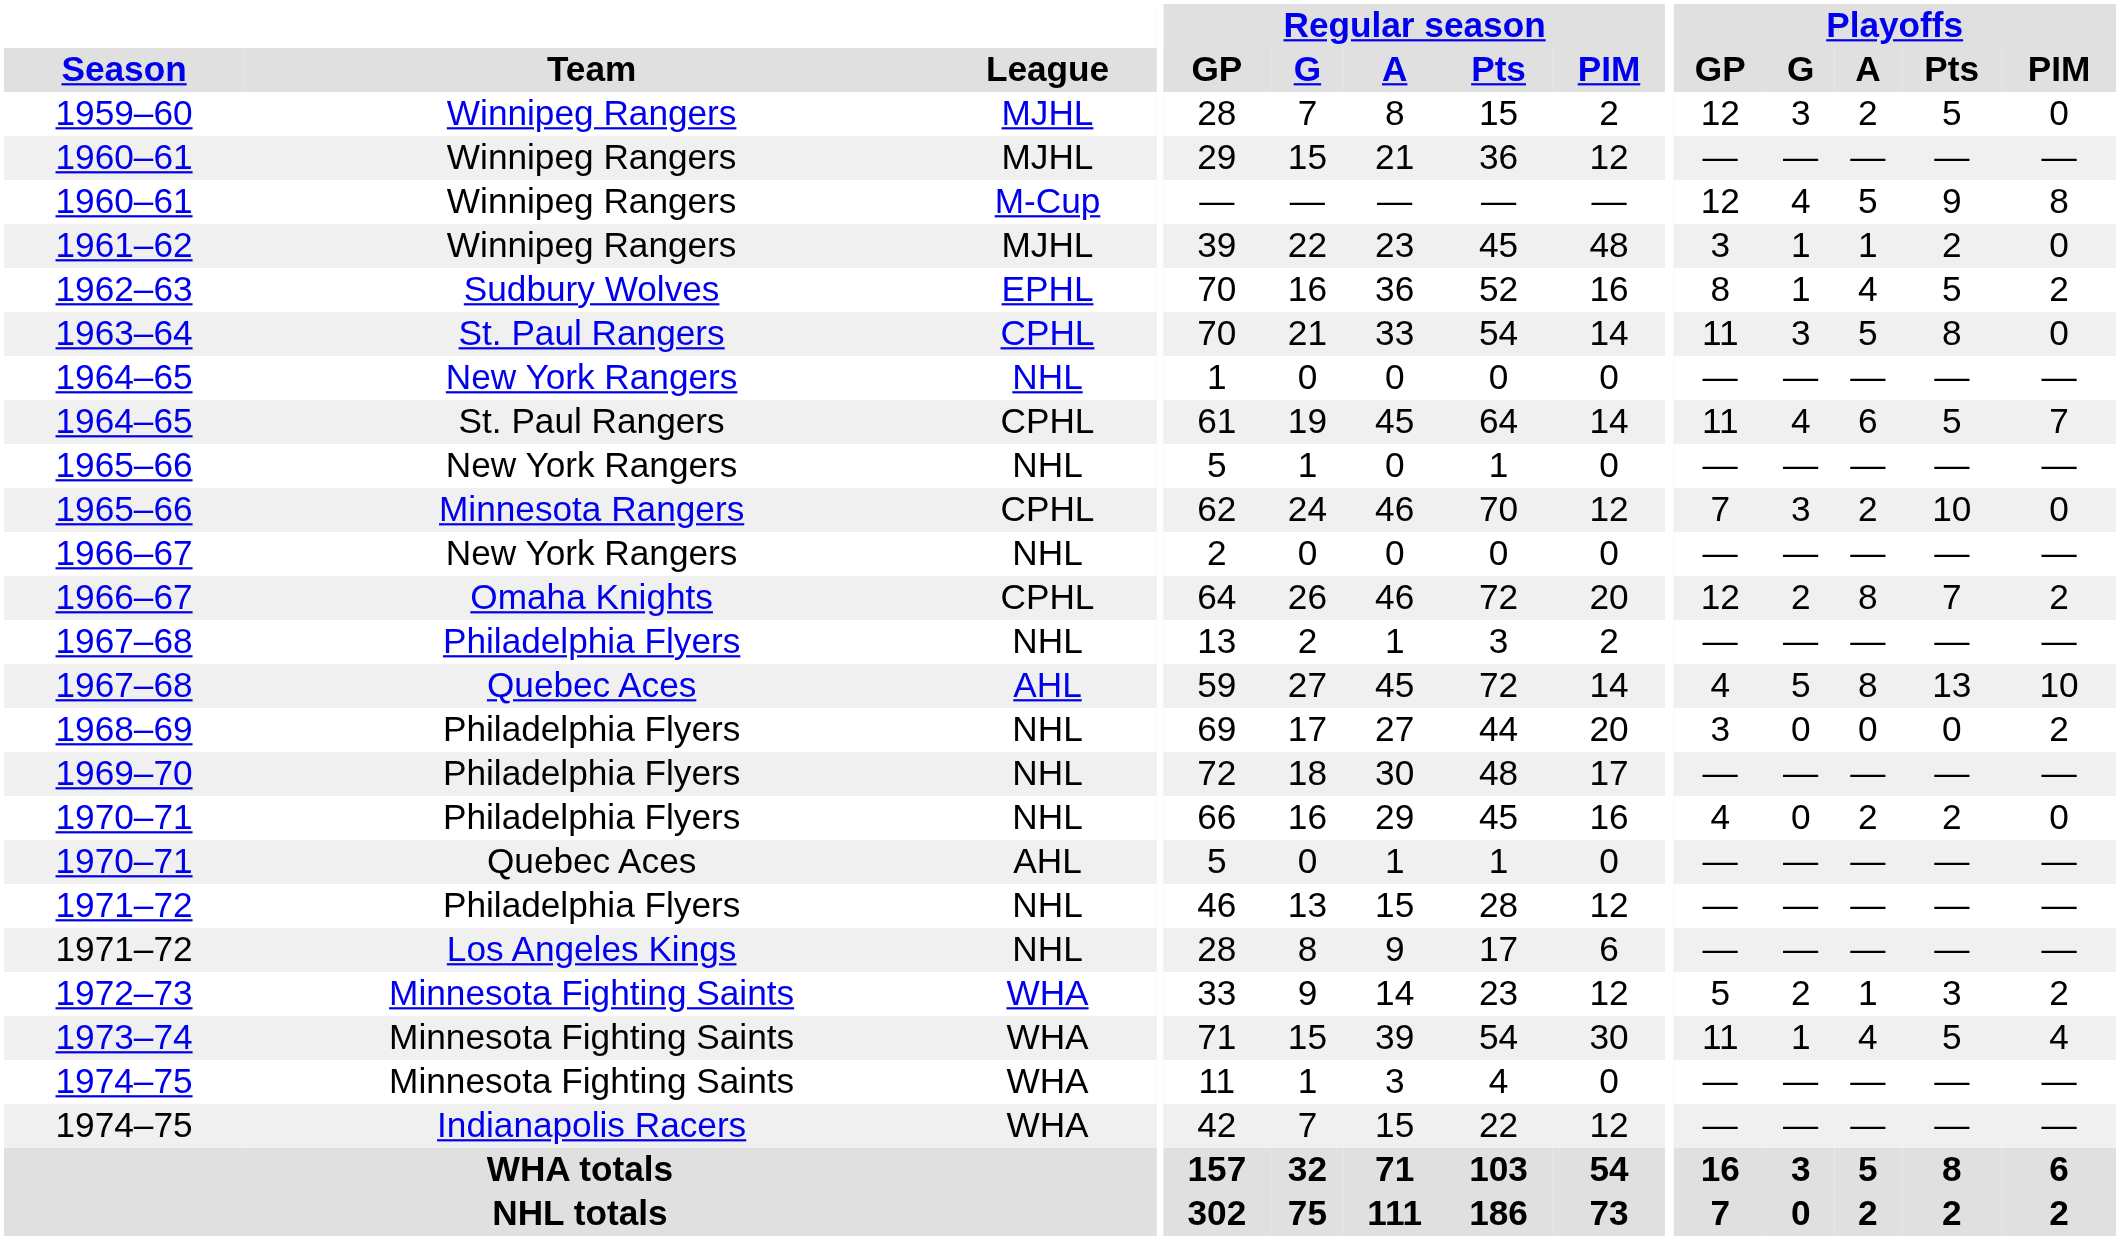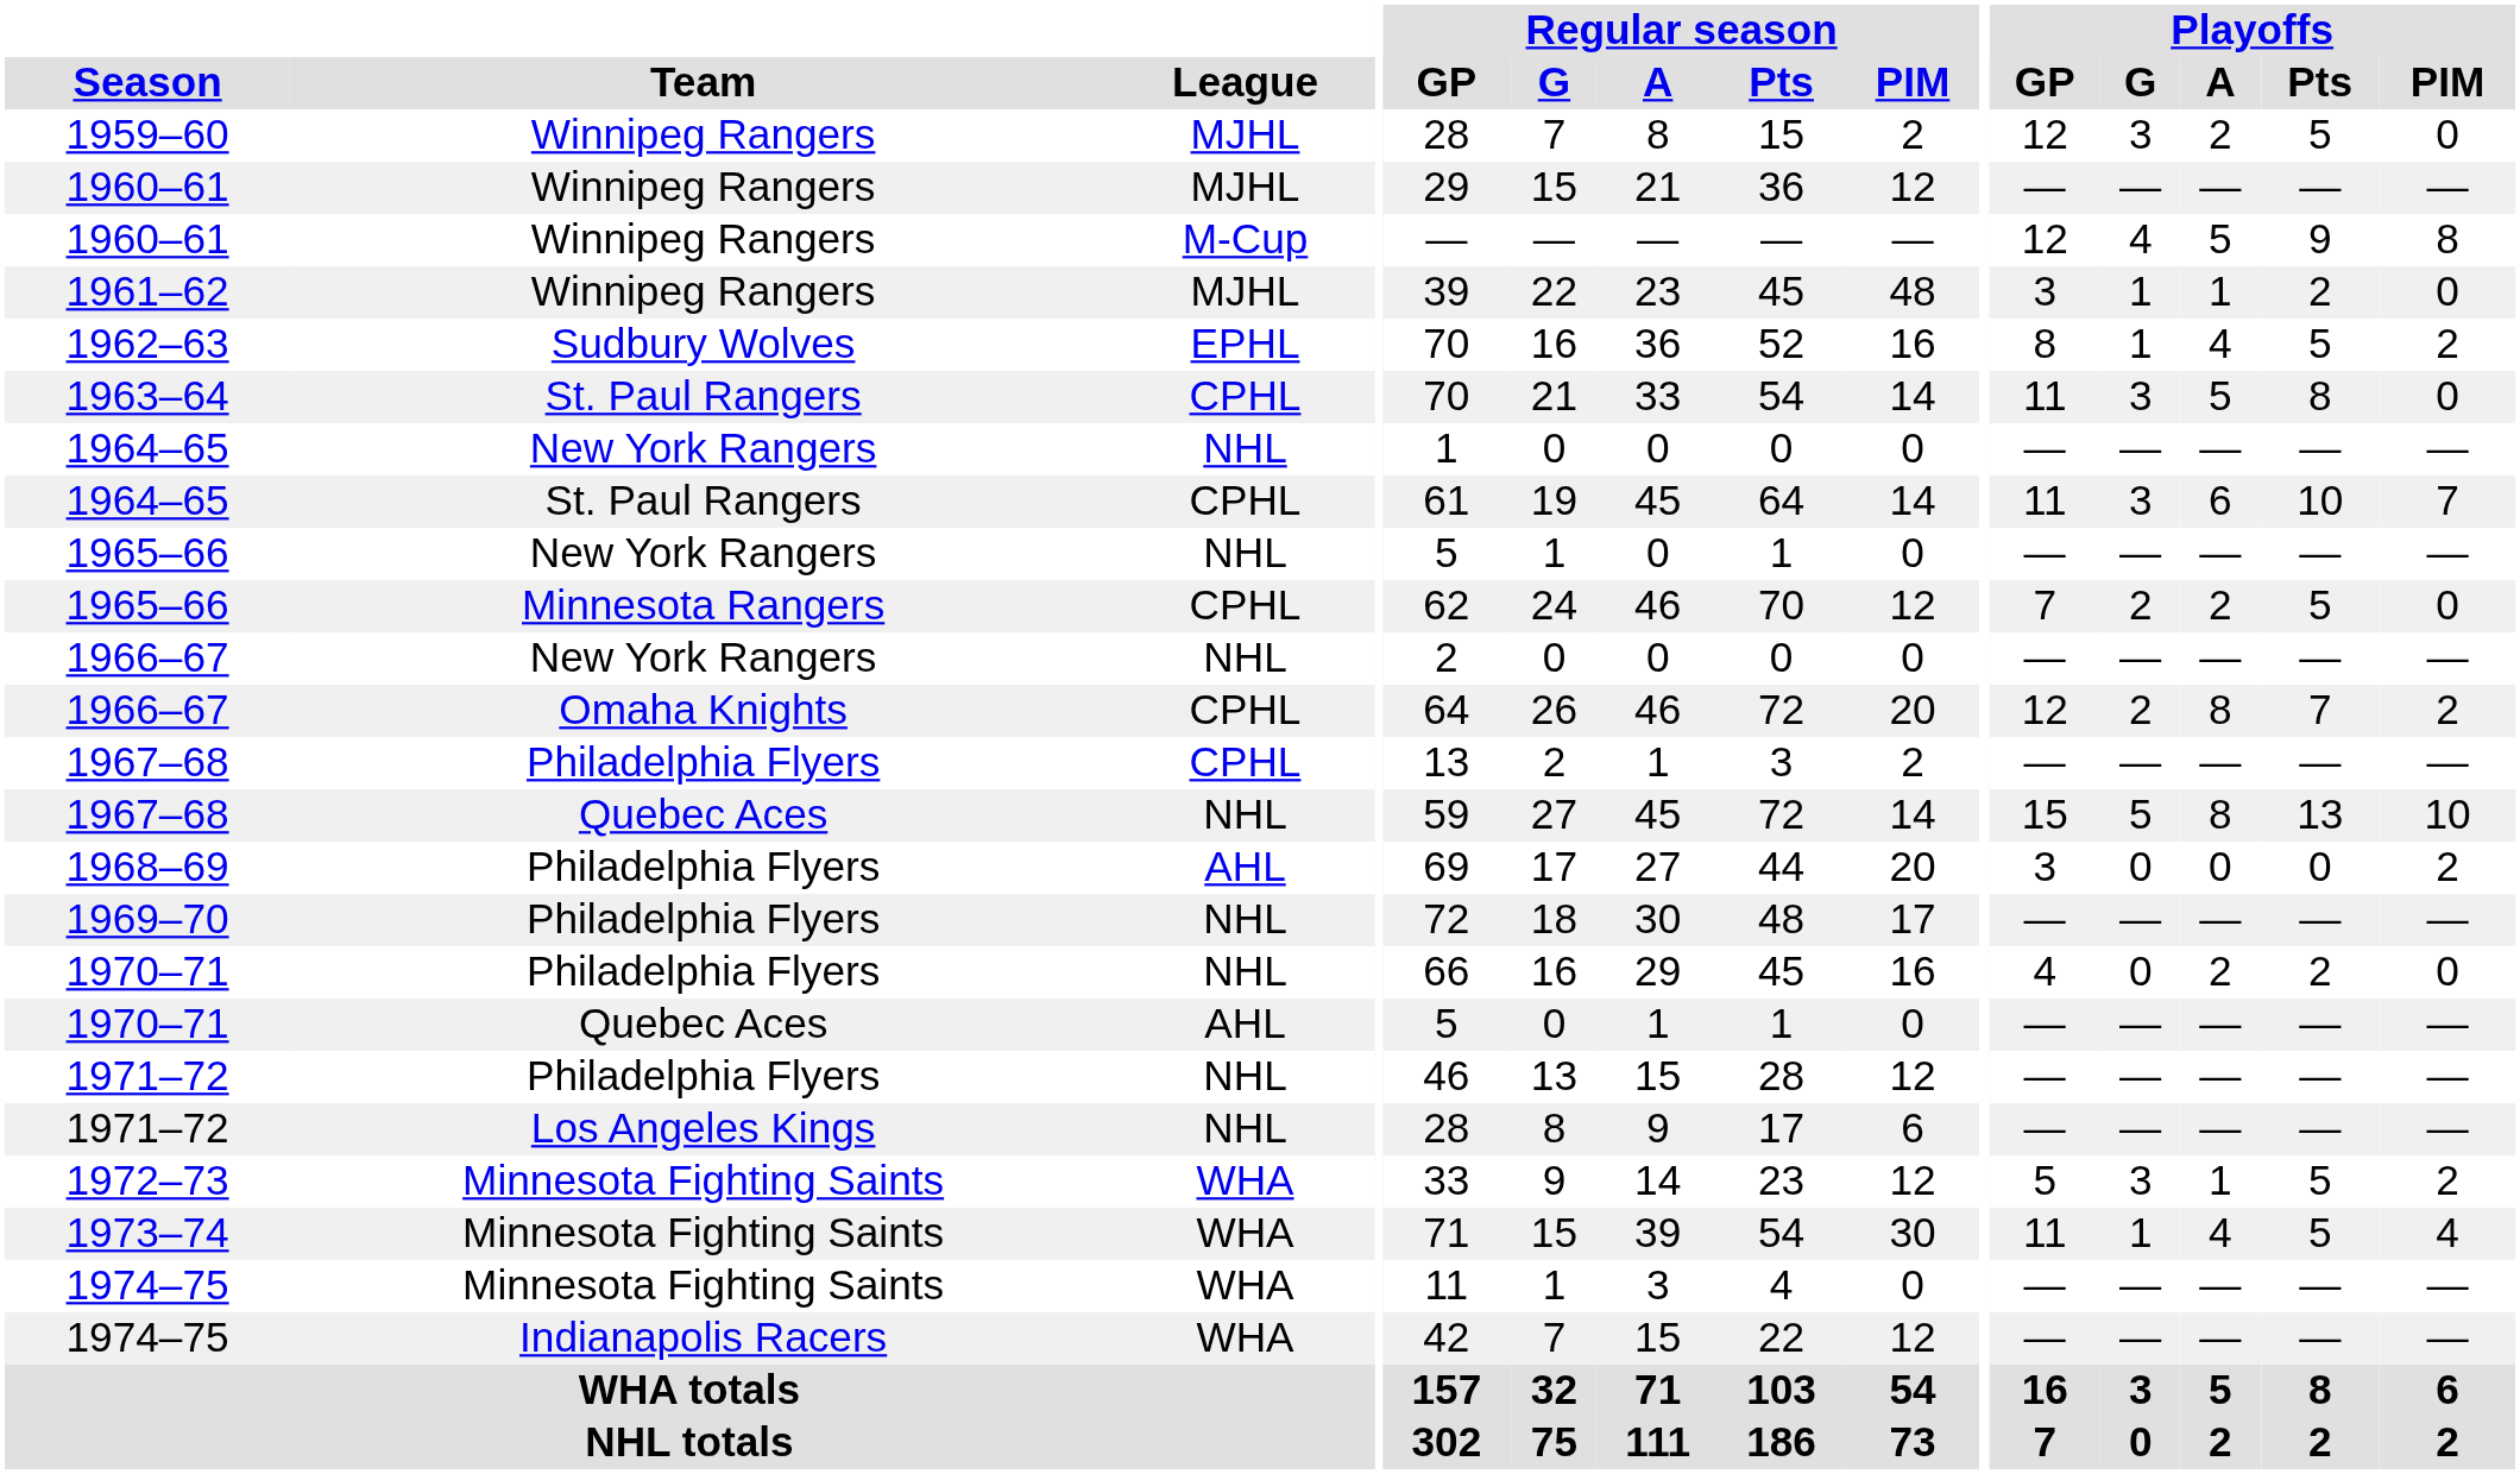1964–65 / St. Paul Rangers | Playoffs / G: 4 -> 3
1964–65 / St. Paul Rangers | Playoffs / Pts: 5 -> 10
1965–66 / Minnesota Rangers | Playoffs / G: 3 -> 2
1965–66 / Minnesota Rangers | Playoffs / Pts: 10 -> 5
1967–68 / Philadelphia Flyers | League: NHL -> CPHL
1967–68 / Quebec Aces | League: AHL -> NHL
1967–68 / Quebec Aces | Playoffs / GP: 4 -> 15
1968–69 | League: NHL -> AHL
1972–73 | Playoffs / G: 2 -> 3
1972–73 | Playoffs / Pts: 3 -> 5
